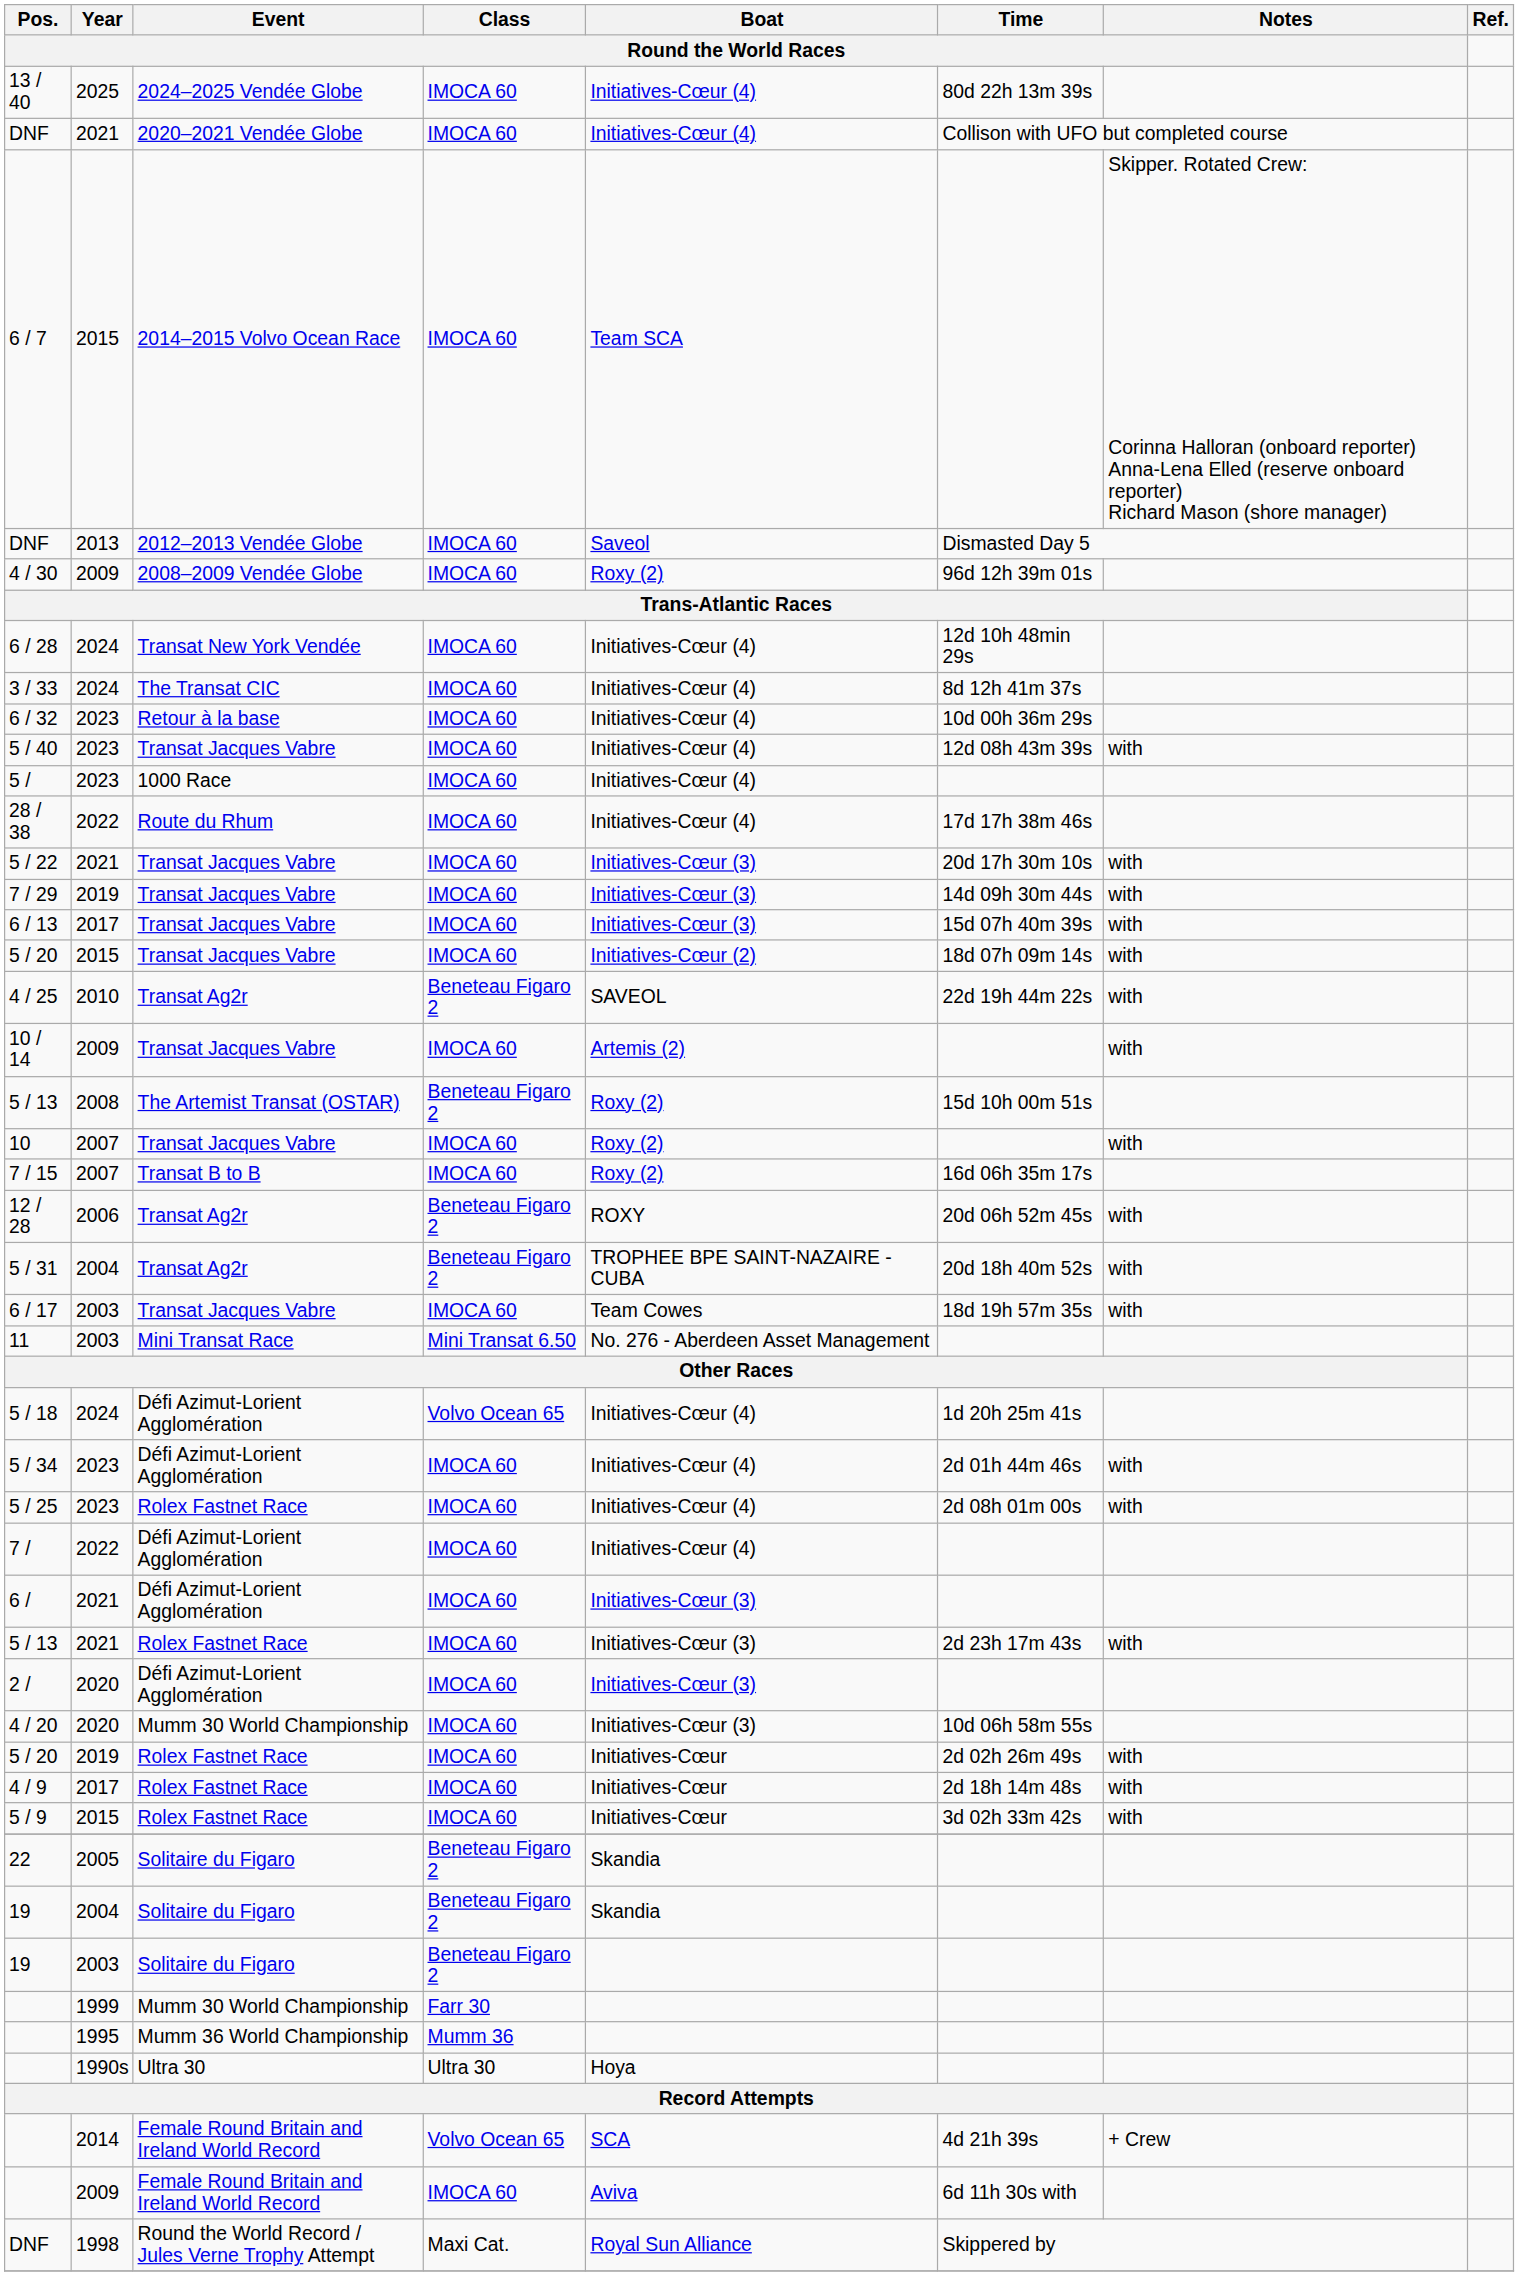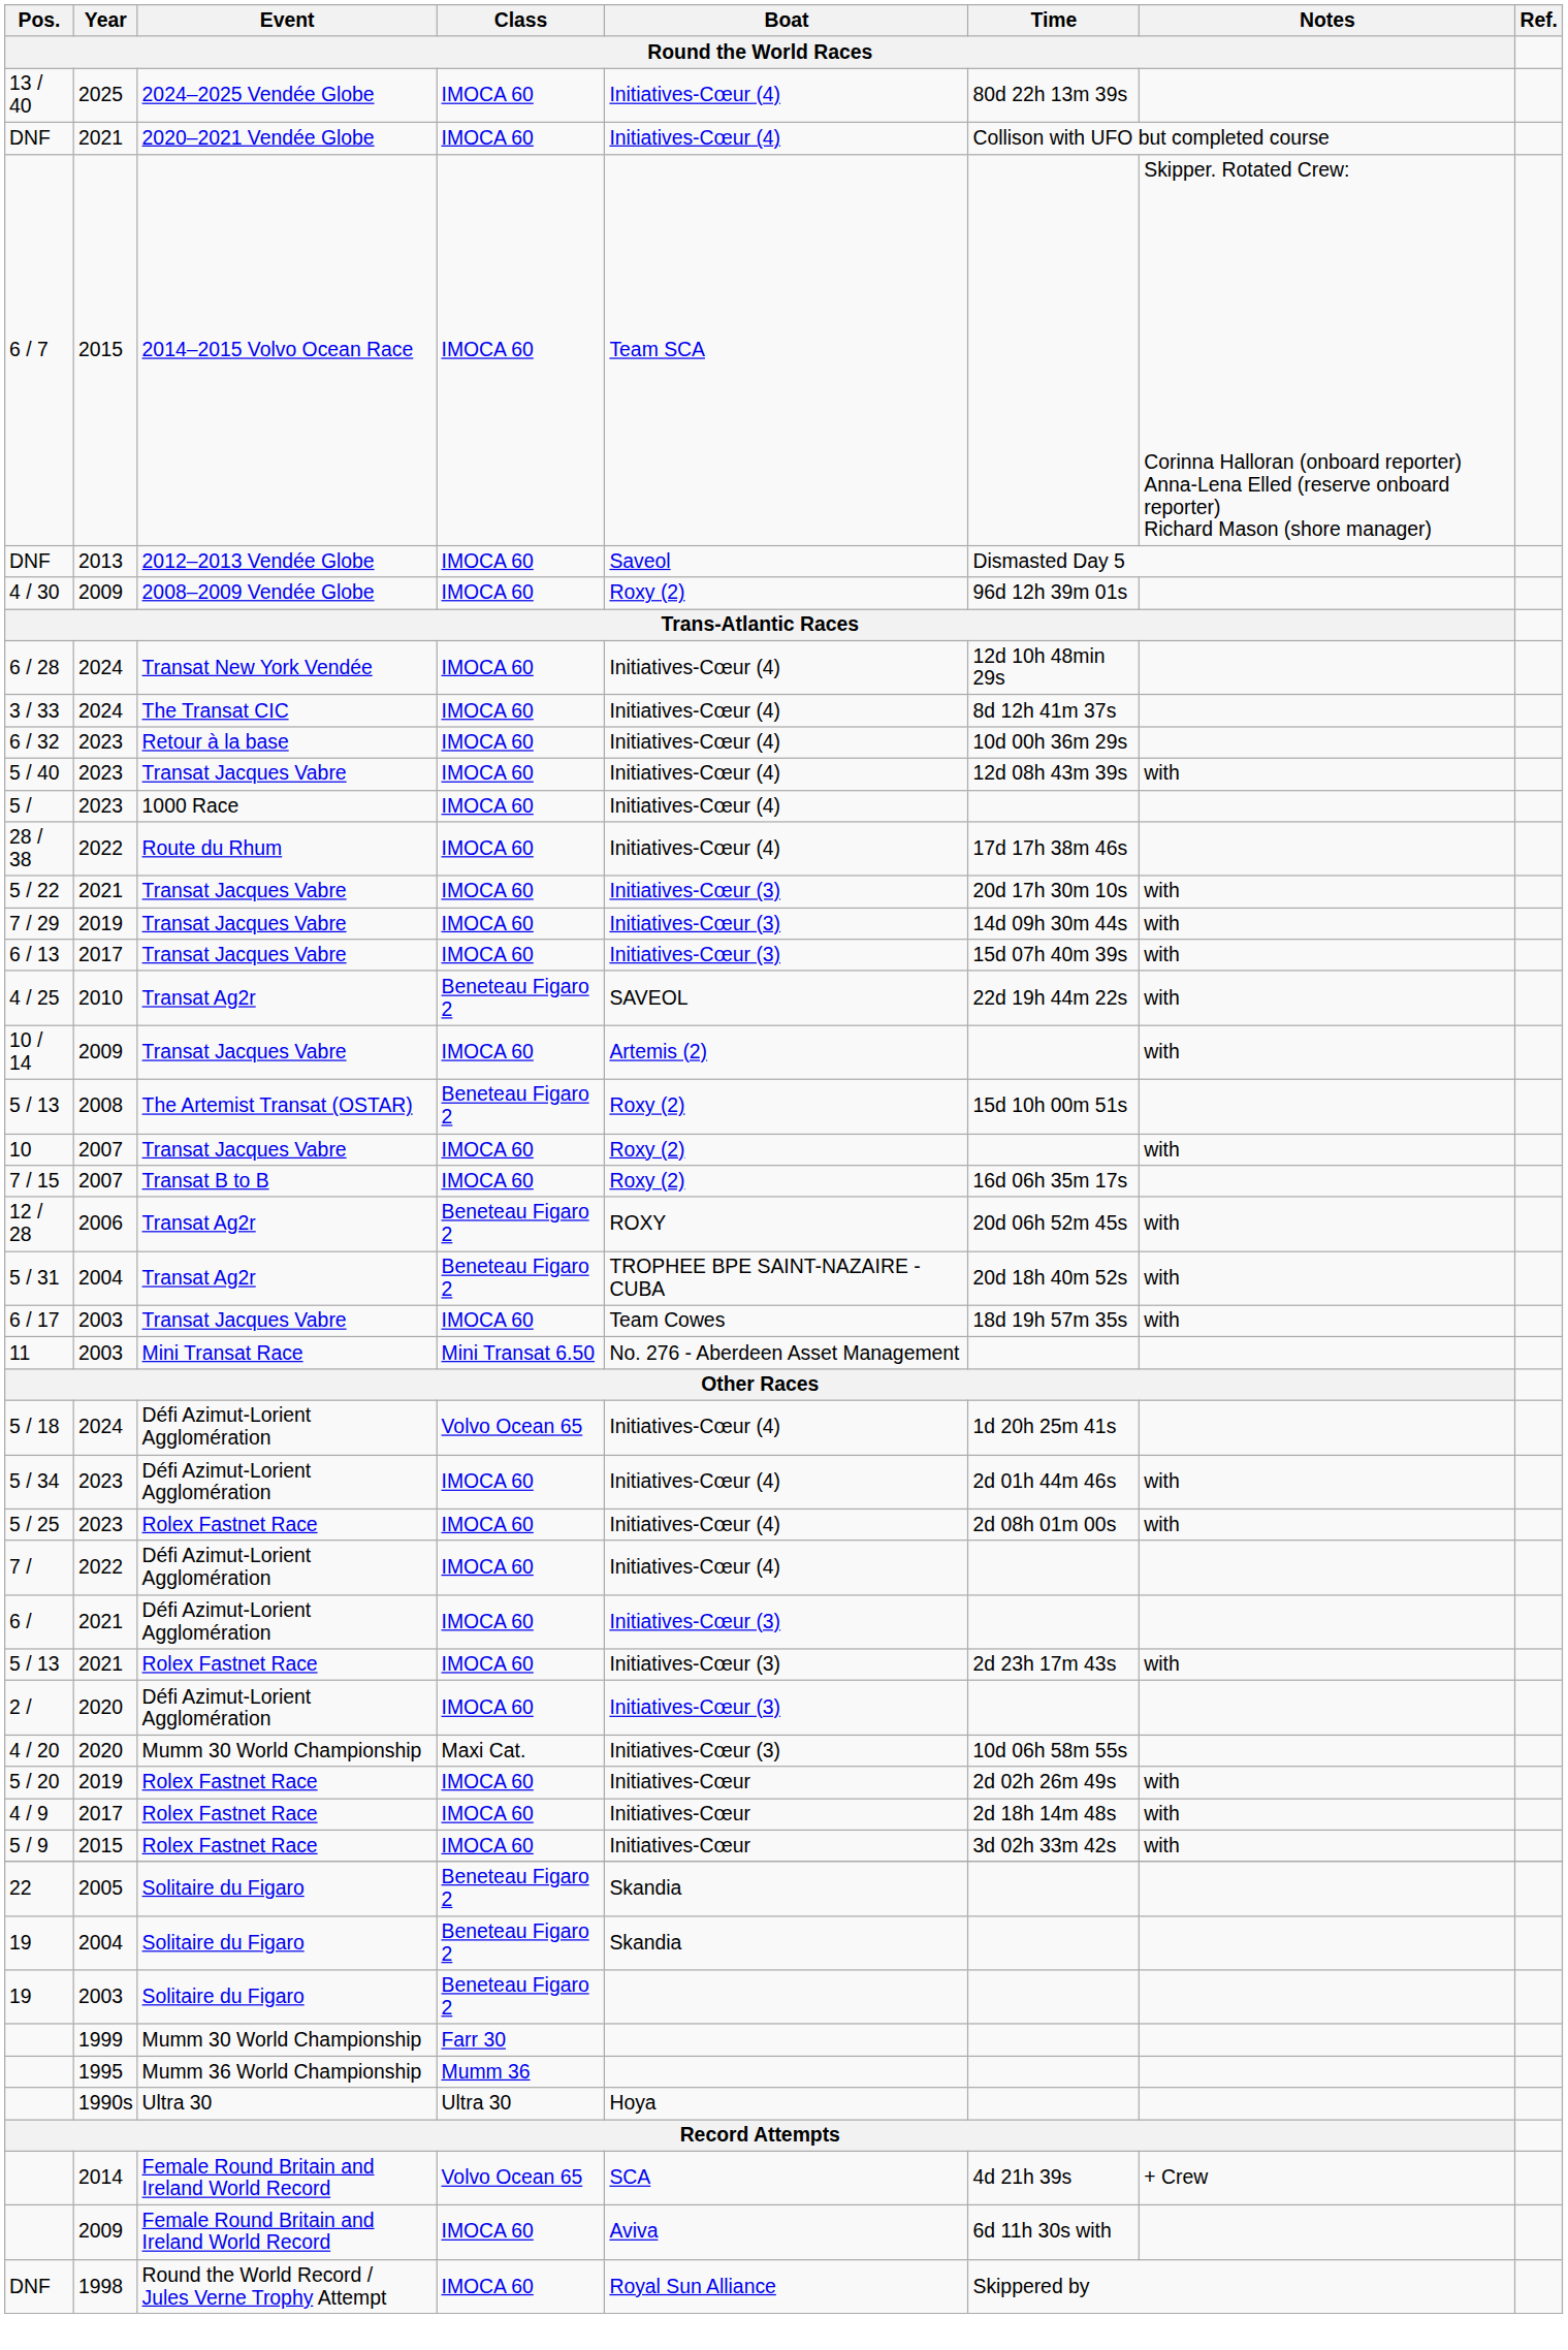- row: 5 / 20 | 2015 | Transat Jacques Vabre | IMOCA 60 | Initiatives-Cœur (2) | 18d 07h 09m 14s | with
4 / 20 | Class / Round the World Races: IMOCA 60 -> Maxi Cat.
DNF / 1998 | Class / Round the World Races: Maxi Cat. -> IMOCA 60
